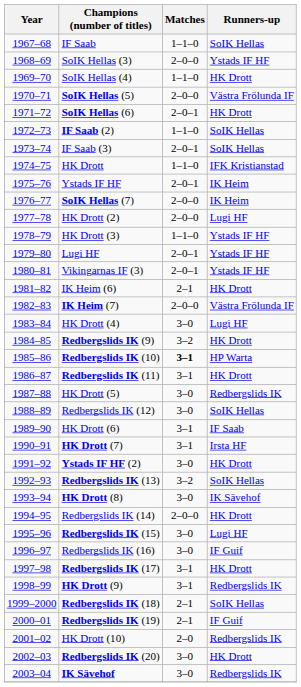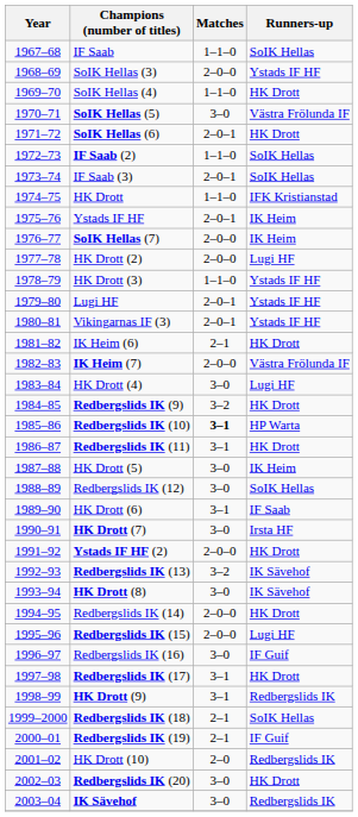SoIK Hellas (5) | Matches: 2–0–0 -> 3–0
HK Drott (5) | Runners-up: Redbergslids IK -> IK Heim
HK Drott (7) | Matches: 3–1 -> 3–0
Ystads IF HF (2) | Matches: 3–0 -> 2–0–0
Redbergslids IK (13) | Runners-up: SoIK Hellas -> IK Sävehof
Redbergslids IK (15) | Matches: 3–0 -> 2–0–0
